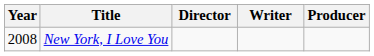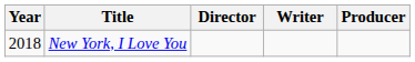New York, I Love You | Year: 2008 -> 2018
